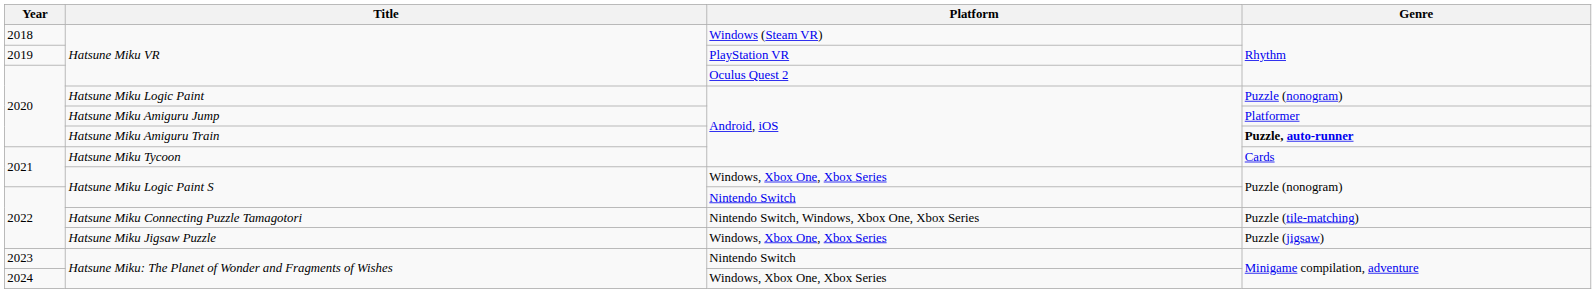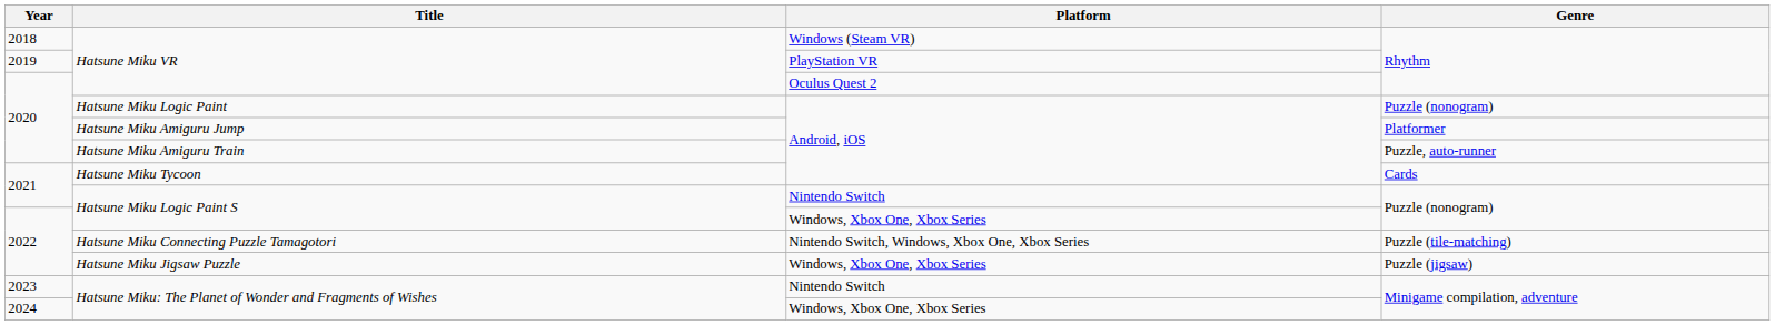Hatsune Miku Amiguru Train | Genre: bold -> normal
2021 / Hatsune Miku Logic Paint S | Platform: Windows, Xbox One, Xbox Series -> Nintendo Switch
2022 / Hatsune Miku Logic Paint S | Platform: Nintendo Switch -> Windows, Xbox One, Xbox Series
